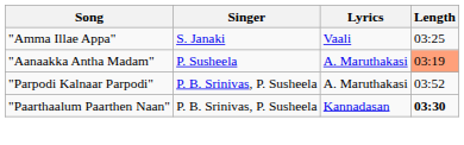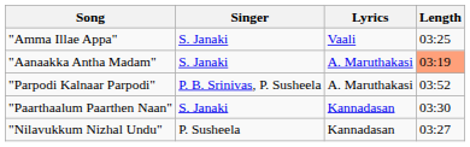"Aanaakka Antha Madam" | Singer: P. Susheela -> S. Janaki
"Paarthaalum Paarthen Naan" | Singer: P. B. Srinivas, P. Susheela -> S. Janaki
"Paarthaalum Paarthen Naan" | Length: bold -> normal
+ row: "Nilavukkum Nizhal Undu" | P. Susheela | Kannadasan | 03:27
